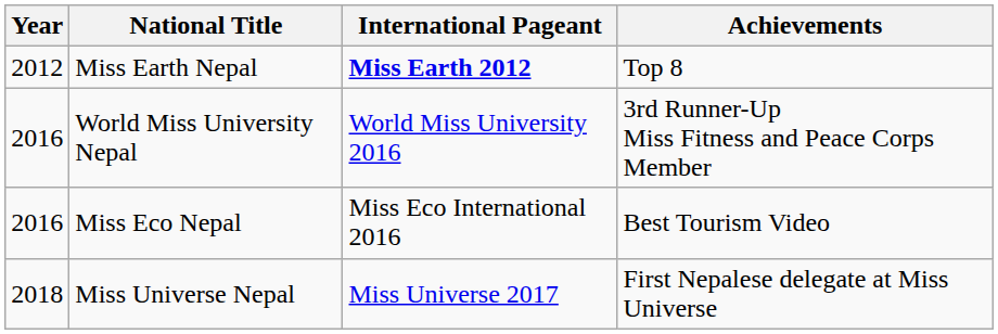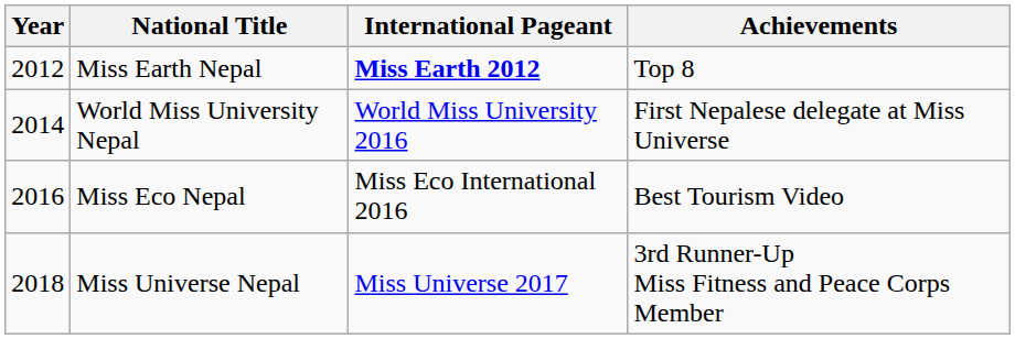World Miss University Nepal | Year: 2016 -> 2014
World Miss University Nepal | Achievements: 3rd Runner-Up Miss Fitness and Peace Corps Member -> First Nepalese delegate at Miss Universe
Miss Universe Nepal | Achievements: First Nepalese delegate at Miss Universe -> 3rd Runner-Up Miss Fitness and Peace Corps Member
